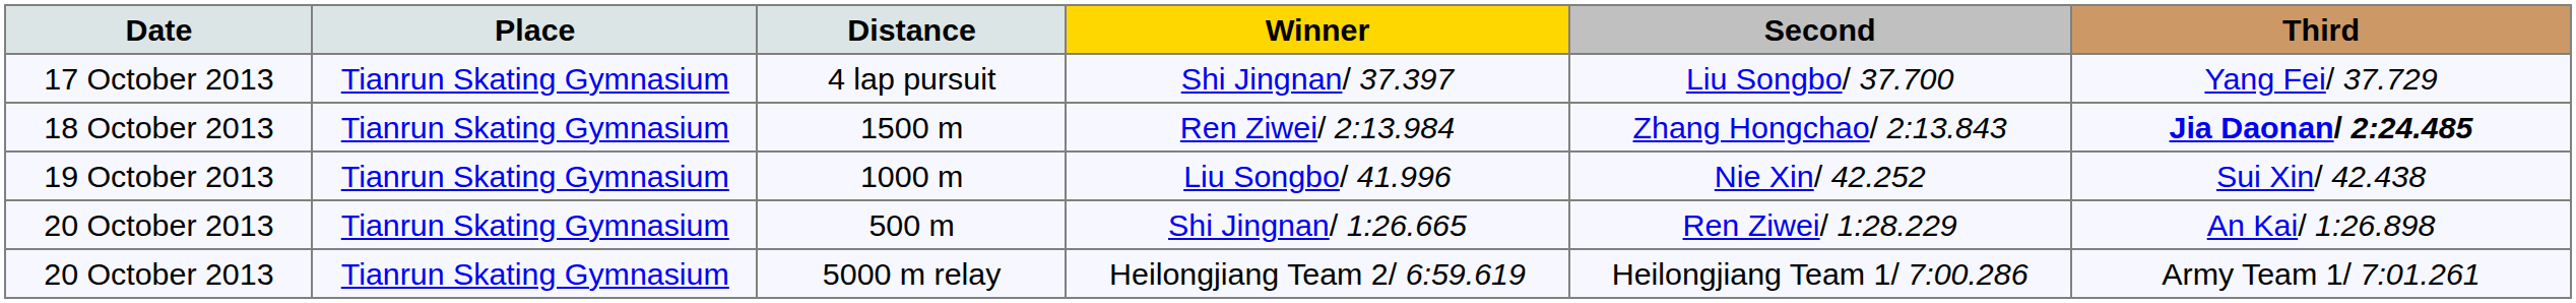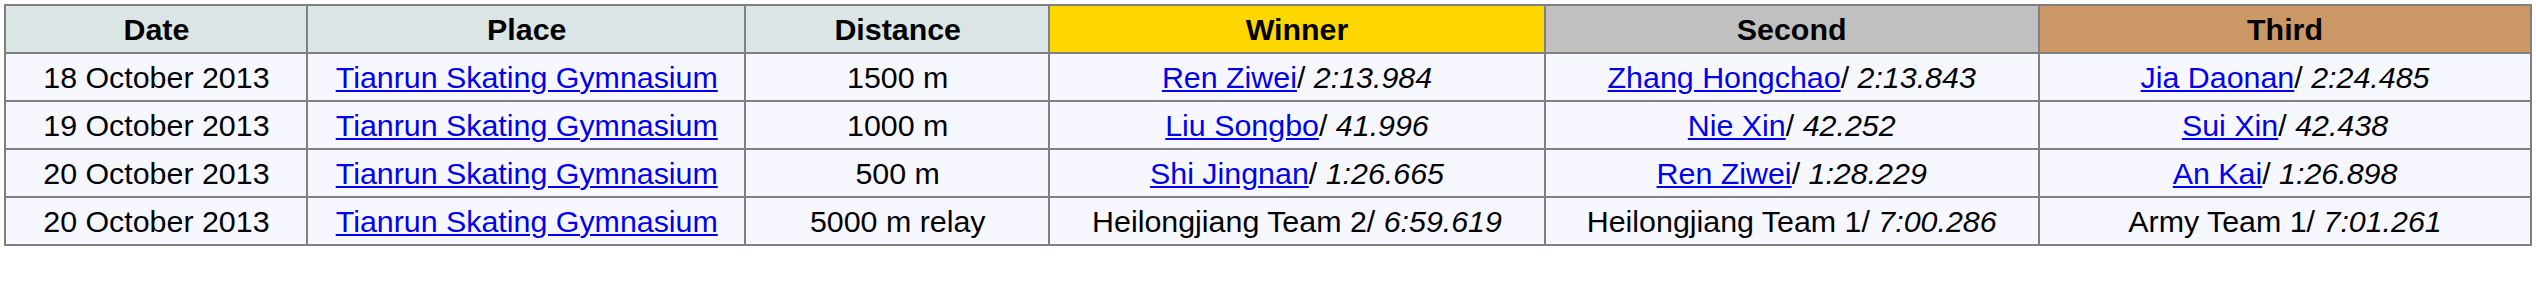- row: 17 October 2013 | Tianrun Skating Gymnasium | 4 lap pursuit | Shi Jingnan/ 37.397 | Liu Songbo/ 37.700 | Yang Fei/ 37.729
Ren Ziwei/ 2:13.984 | Third: bold -> normal
